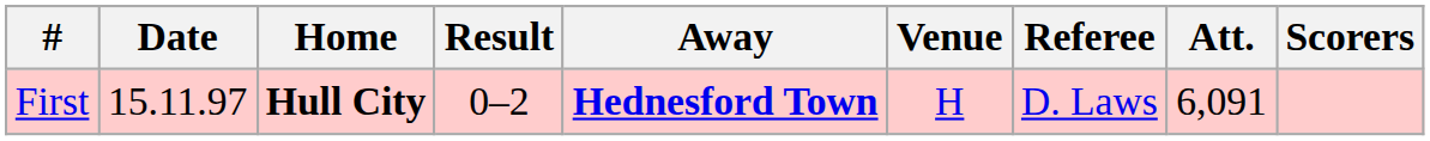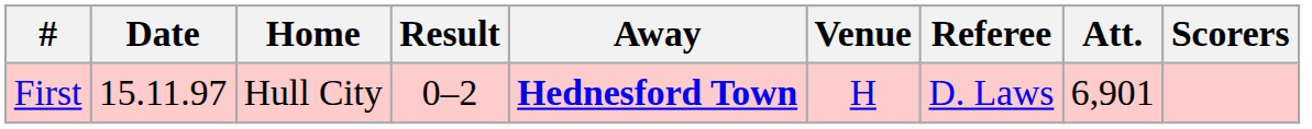First | Home: bold -> normal
First | Att.: 6,091 -> 6,901
